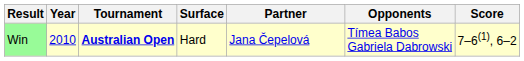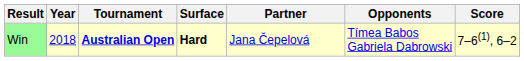Win | Year: 2010 -> 2018
Win | Surface: normal -> bold
